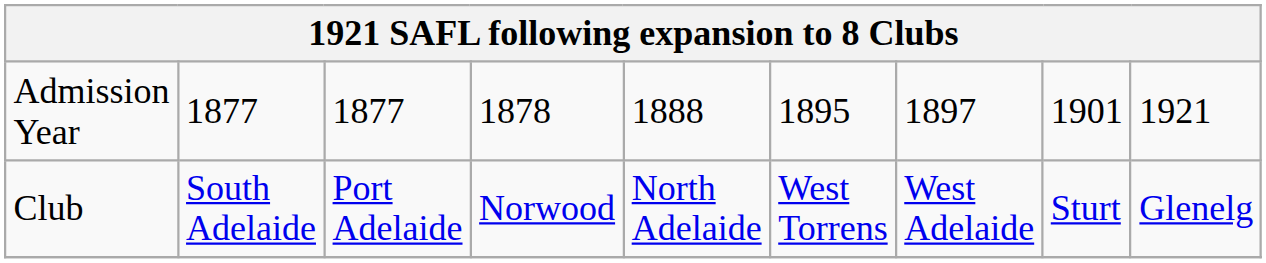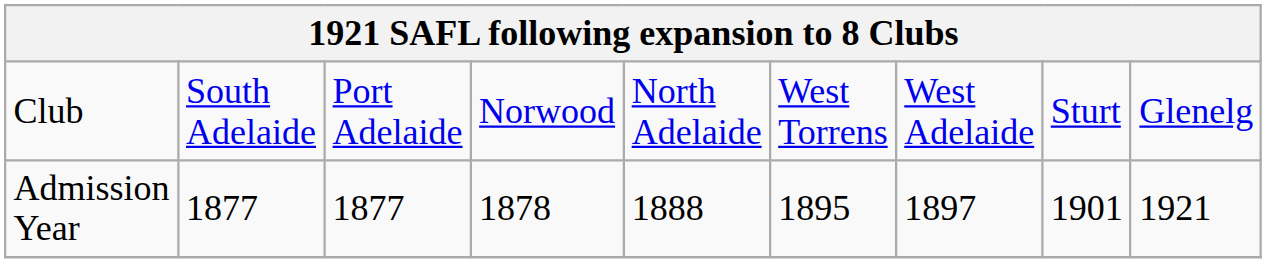rows swapped: Club <-> Admission Year
